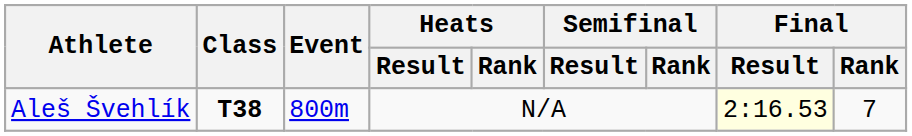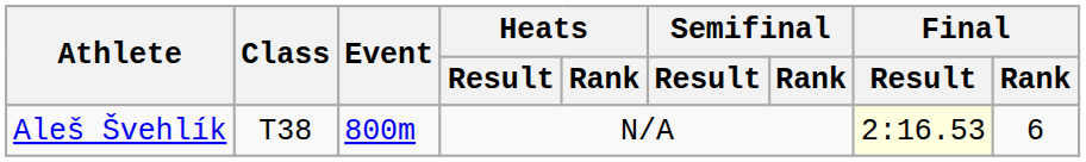Aleš Švehlík | Class: bold -> normal
Aleš Švehlík | Final / Rank: 7 -> 6
